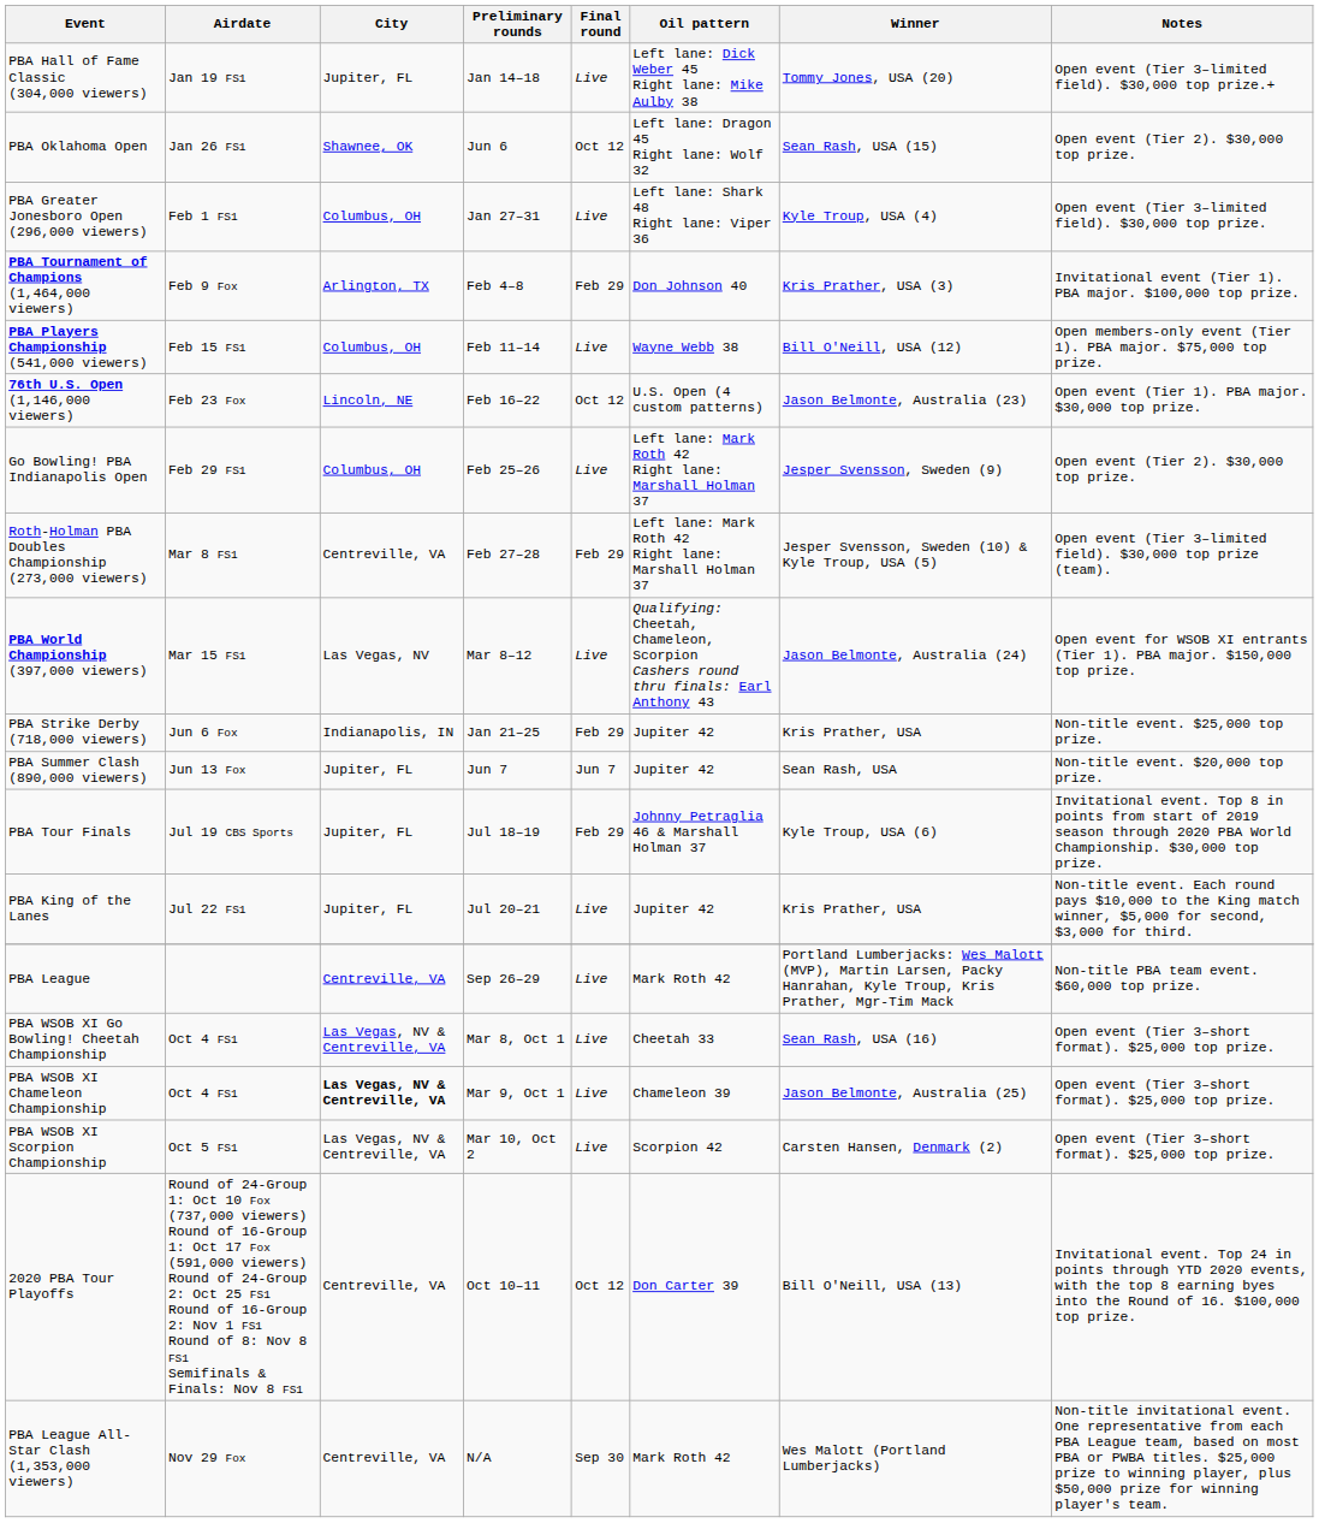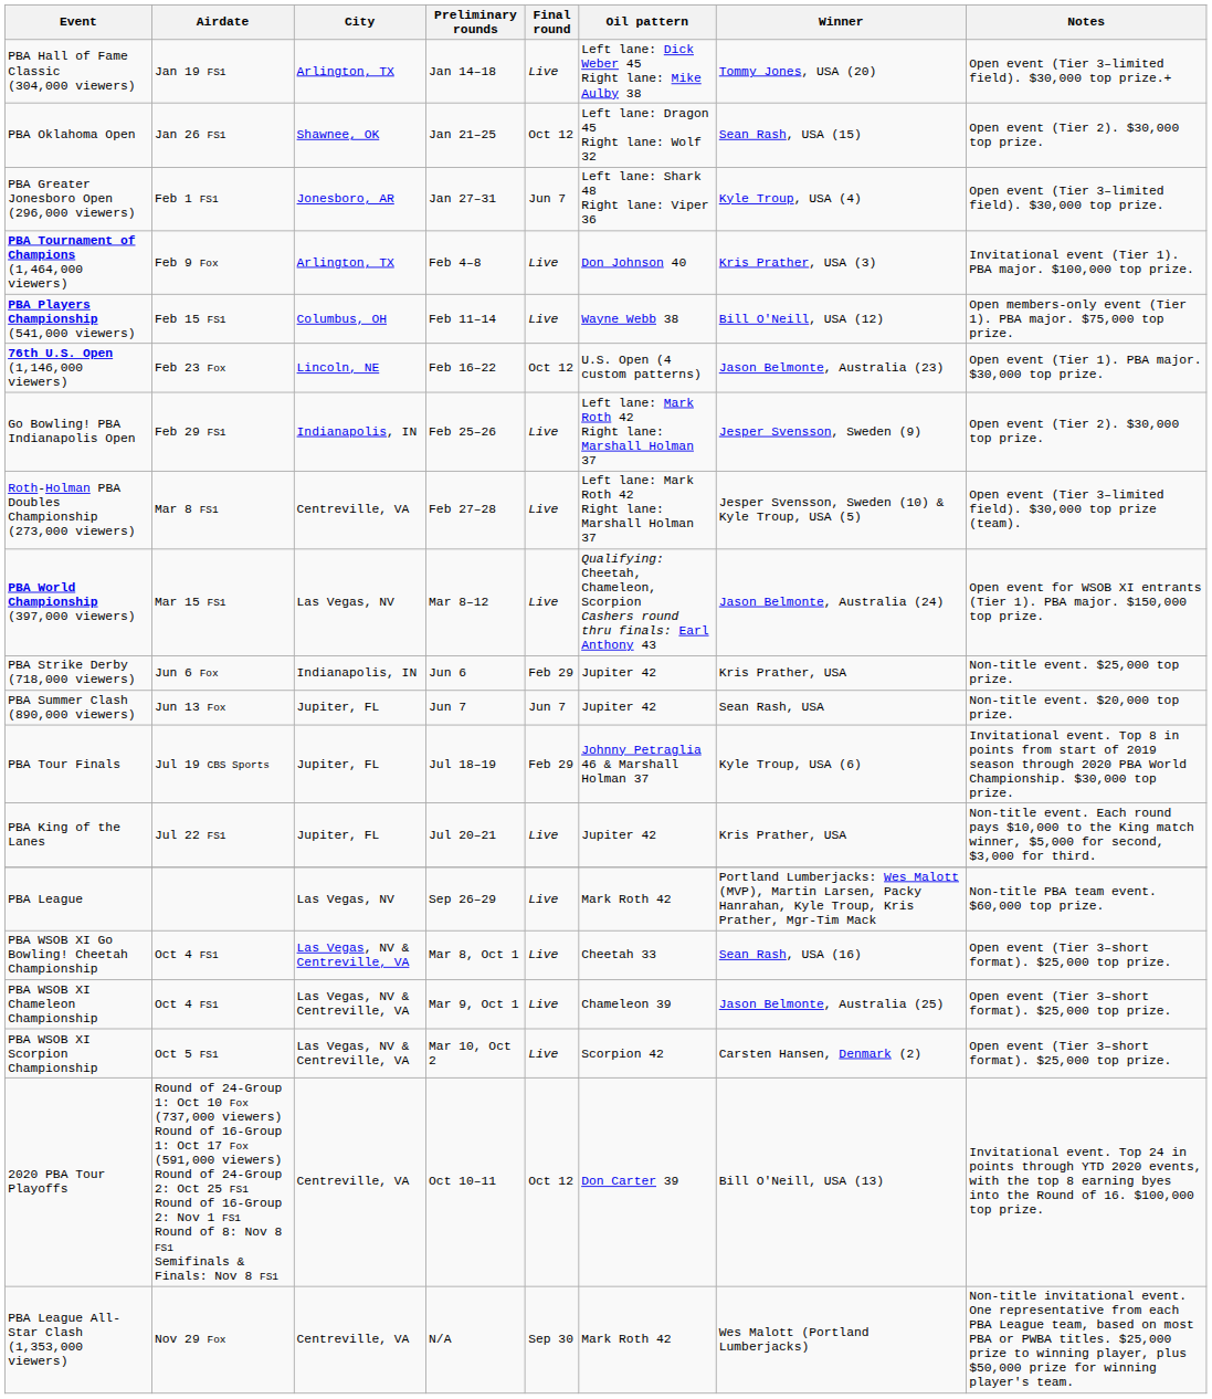PBA Hall of Fame Classic (304,000 viewers) | City: Jupiter, FL -> Arlington, TX
PBA Oklahoma Open | Preliminary rounds: Jun 6 -> Jan 21–25
PBA Greater Jonesboro Open (296,000 viewers) | City: Columbus, OH -> Jonesboro, AR
PBA Greater Jonesboro Open (296,000 viewers) | Final round: Live -> Jun 7
PBA Tournament of Champions (1,464,000 viewers) | Final round: Feb 29 -> Live
Go Bowling! PBA Indianapolis Open | City: Columbus, OH -> Indianapolis, IN
Roth-Holman PBA Doubles Championship (273,000 viewers) | Final round: Feb 29 -> Live
PBA Strike Derby (718,000 viewers) | Preliminary rounds: Jan 21–25 -> Jun 6
PBA League | City: Centreville, VA -> Las Vegas, NV
PBA WSOB XI Chameleon Championship | City: bold -> normal
